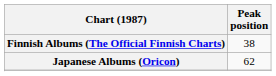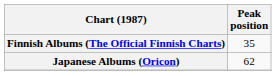Finnish Albums (The Official Finnish Charts) | Peak position: 38 -> 35
